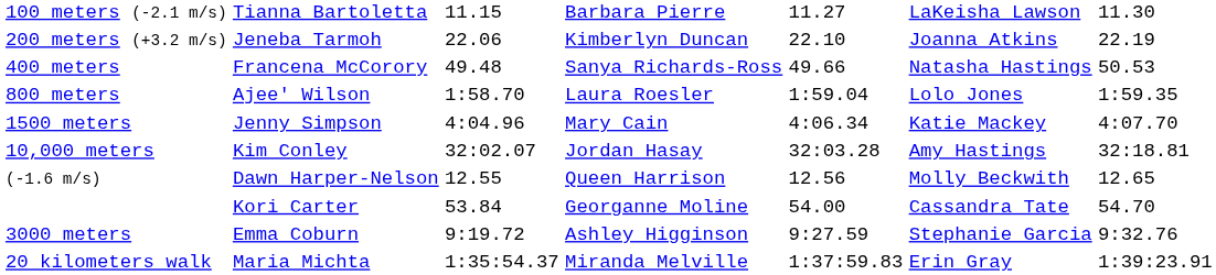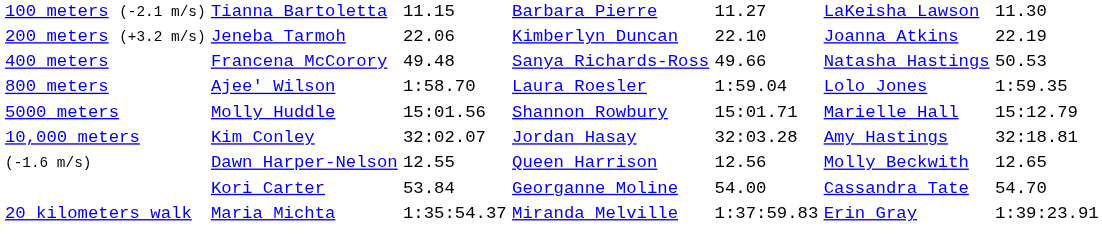- row: 1500 meters | Jenny Simpson | 4:04.96 | Mary Cain | 4:06.34 | Katie Mackey | 4:07.70
+ row: 5000 meters | Molly Huddle | 15:01.56 | Shannon Rowbury | 15:01.71 | Marielle Hall | 15:12.79
- row: 3000 meters | Emma Coburn | 9:19.72 | Ashley Higginson | 9:27.59 | Stephanie Garcia | 9:32.76
